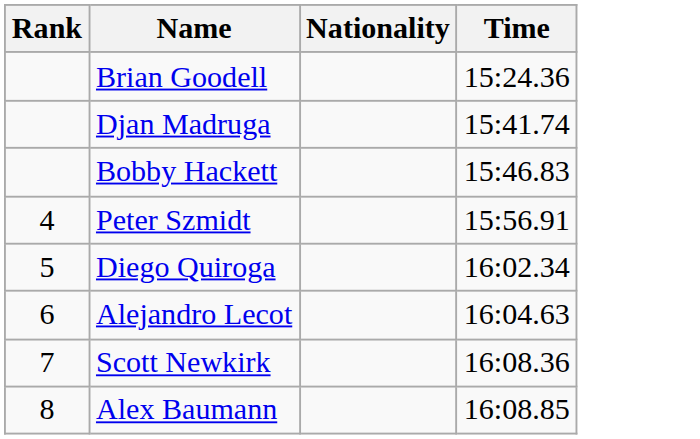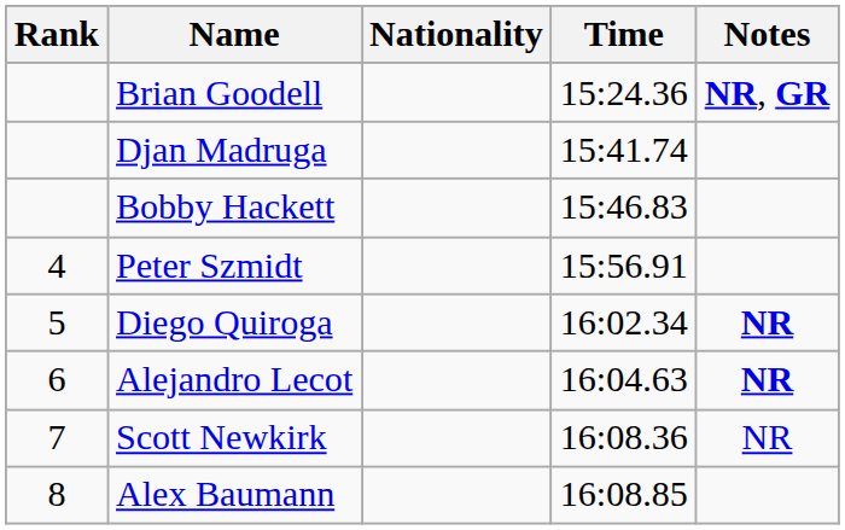+ column: Notes | NR, GR | NR | NR | NR
